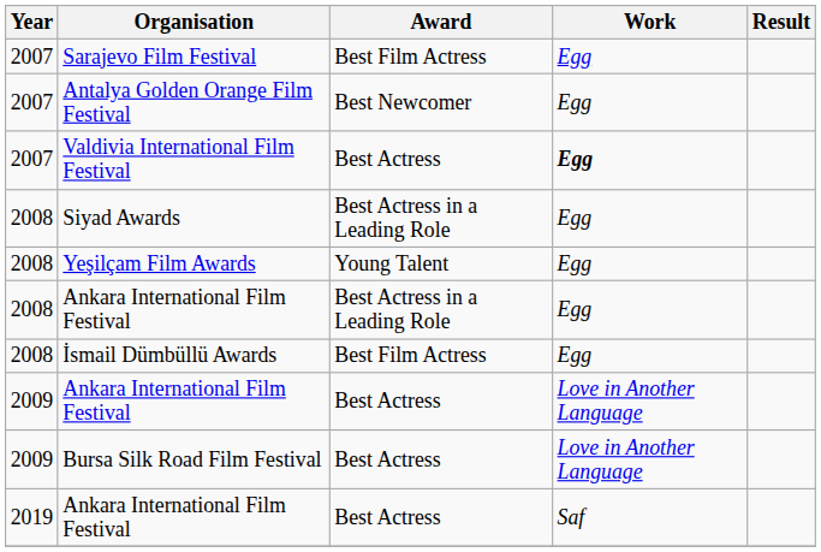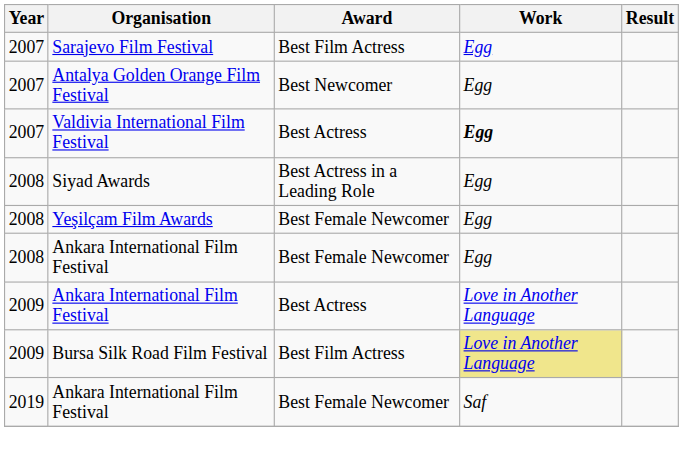Yeşilçam Film Awards | Award: Young Talent -> Best Female Newcomer
2008 / Ankara International Film Festival | Award: Best Actress in a Leading Role -> Best Female Newcomer
- row: 2008 | İsmail Dümbüllü Awards | Best Film Actress | Egg
Bursa Silk Road Film Festival | Award: Best Actress -> Best Film Actress
Bursa Silk Road Film Festival | Work: no background -> khaki background
2019 / Ankara International Film Festival | Award: Best Actress -> Best Female Newcomer
